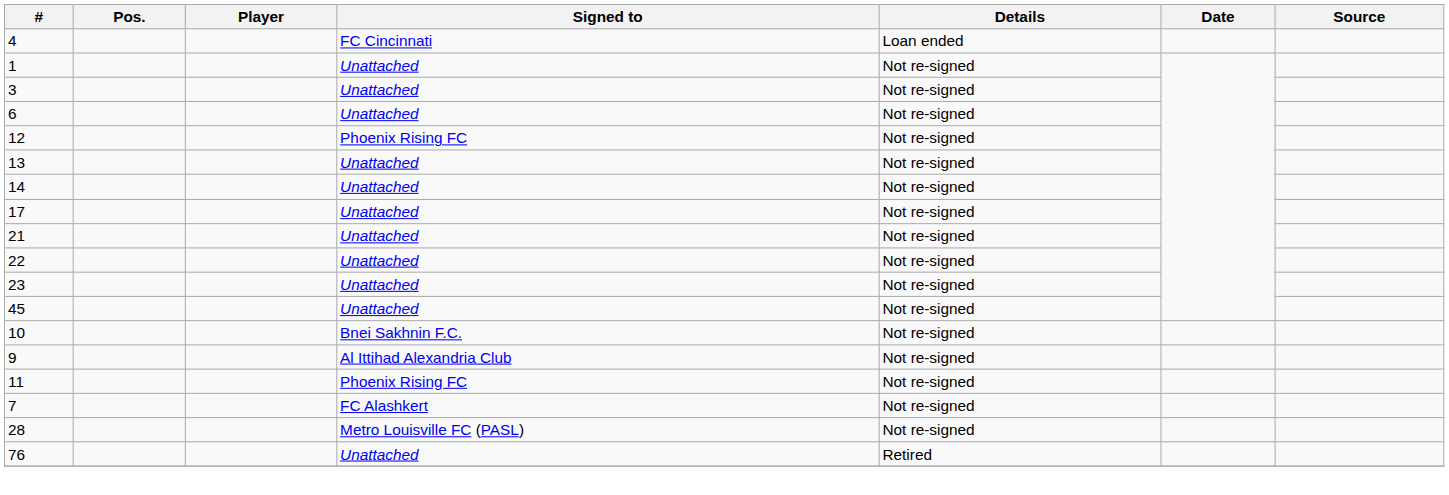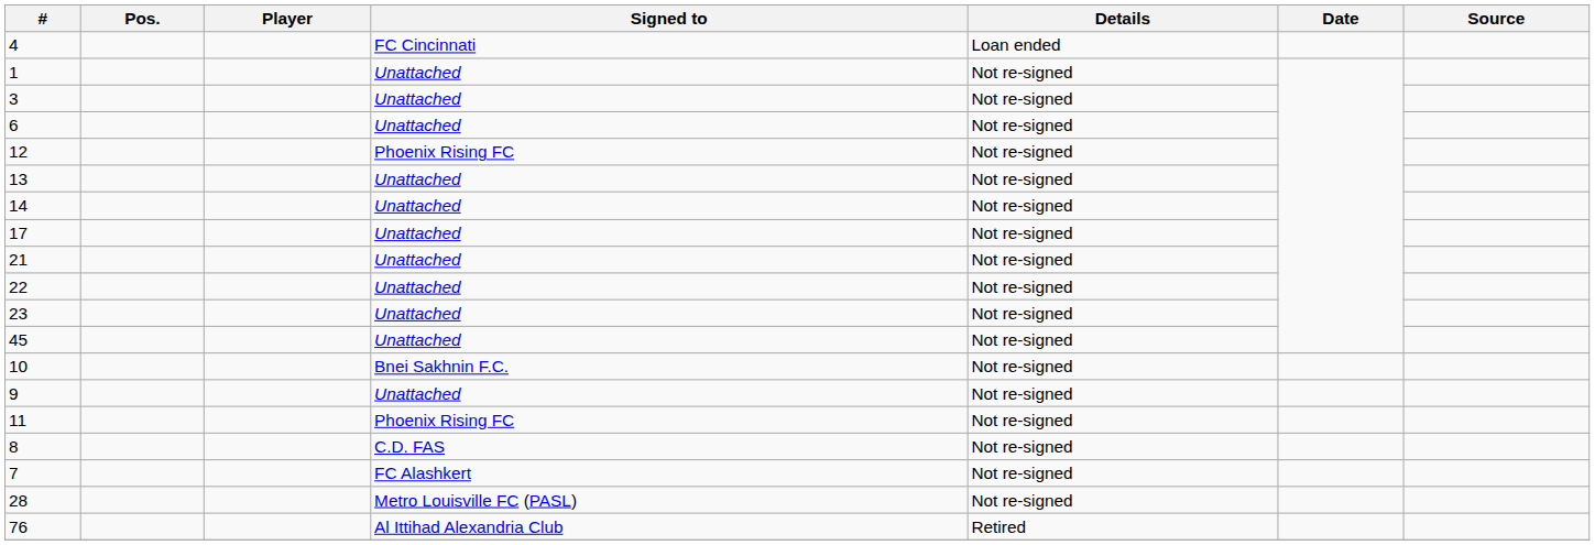9 | Signed to: Al Ittihad Alexandria Club -> Unattached
+ row: 8 | C.D. FAS | Not re-signed
76 | Signed to: Unattached -> Al Ittihad Alexandria Club
